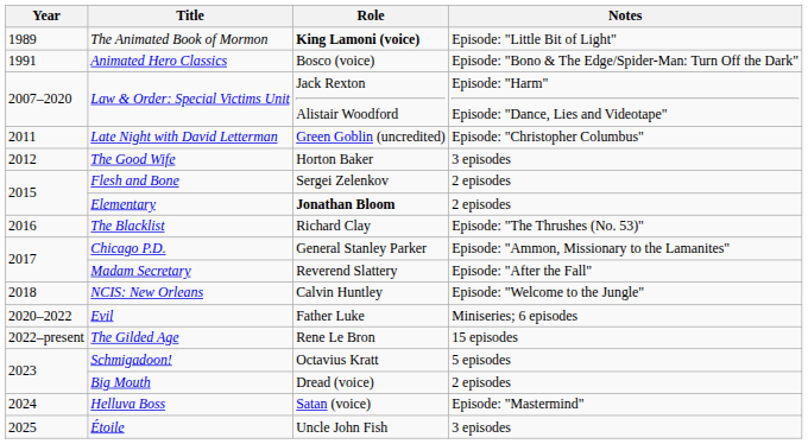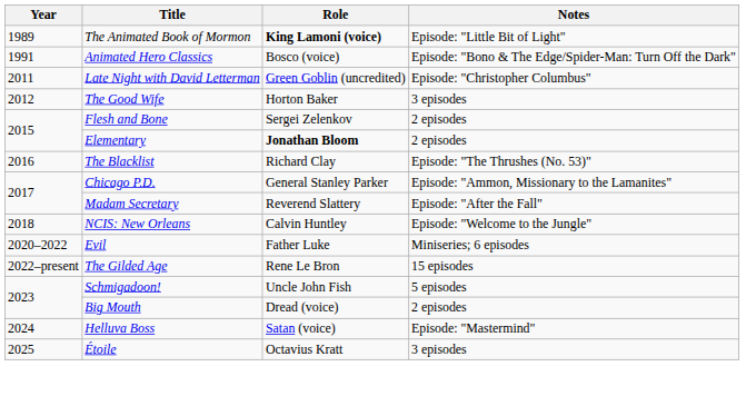- row: 2007–2020 | Law & Order: Special Victims Unit | Jack Rexton Alistair Woodford | Episode: "Harm" Episode: "Dance, Lies and Videotape"
Schmigadoon! | Role: Octavius Kratt -> Uncle John Fish
Étoile | Role: Uncle John Fish -> Octavius Kratt
